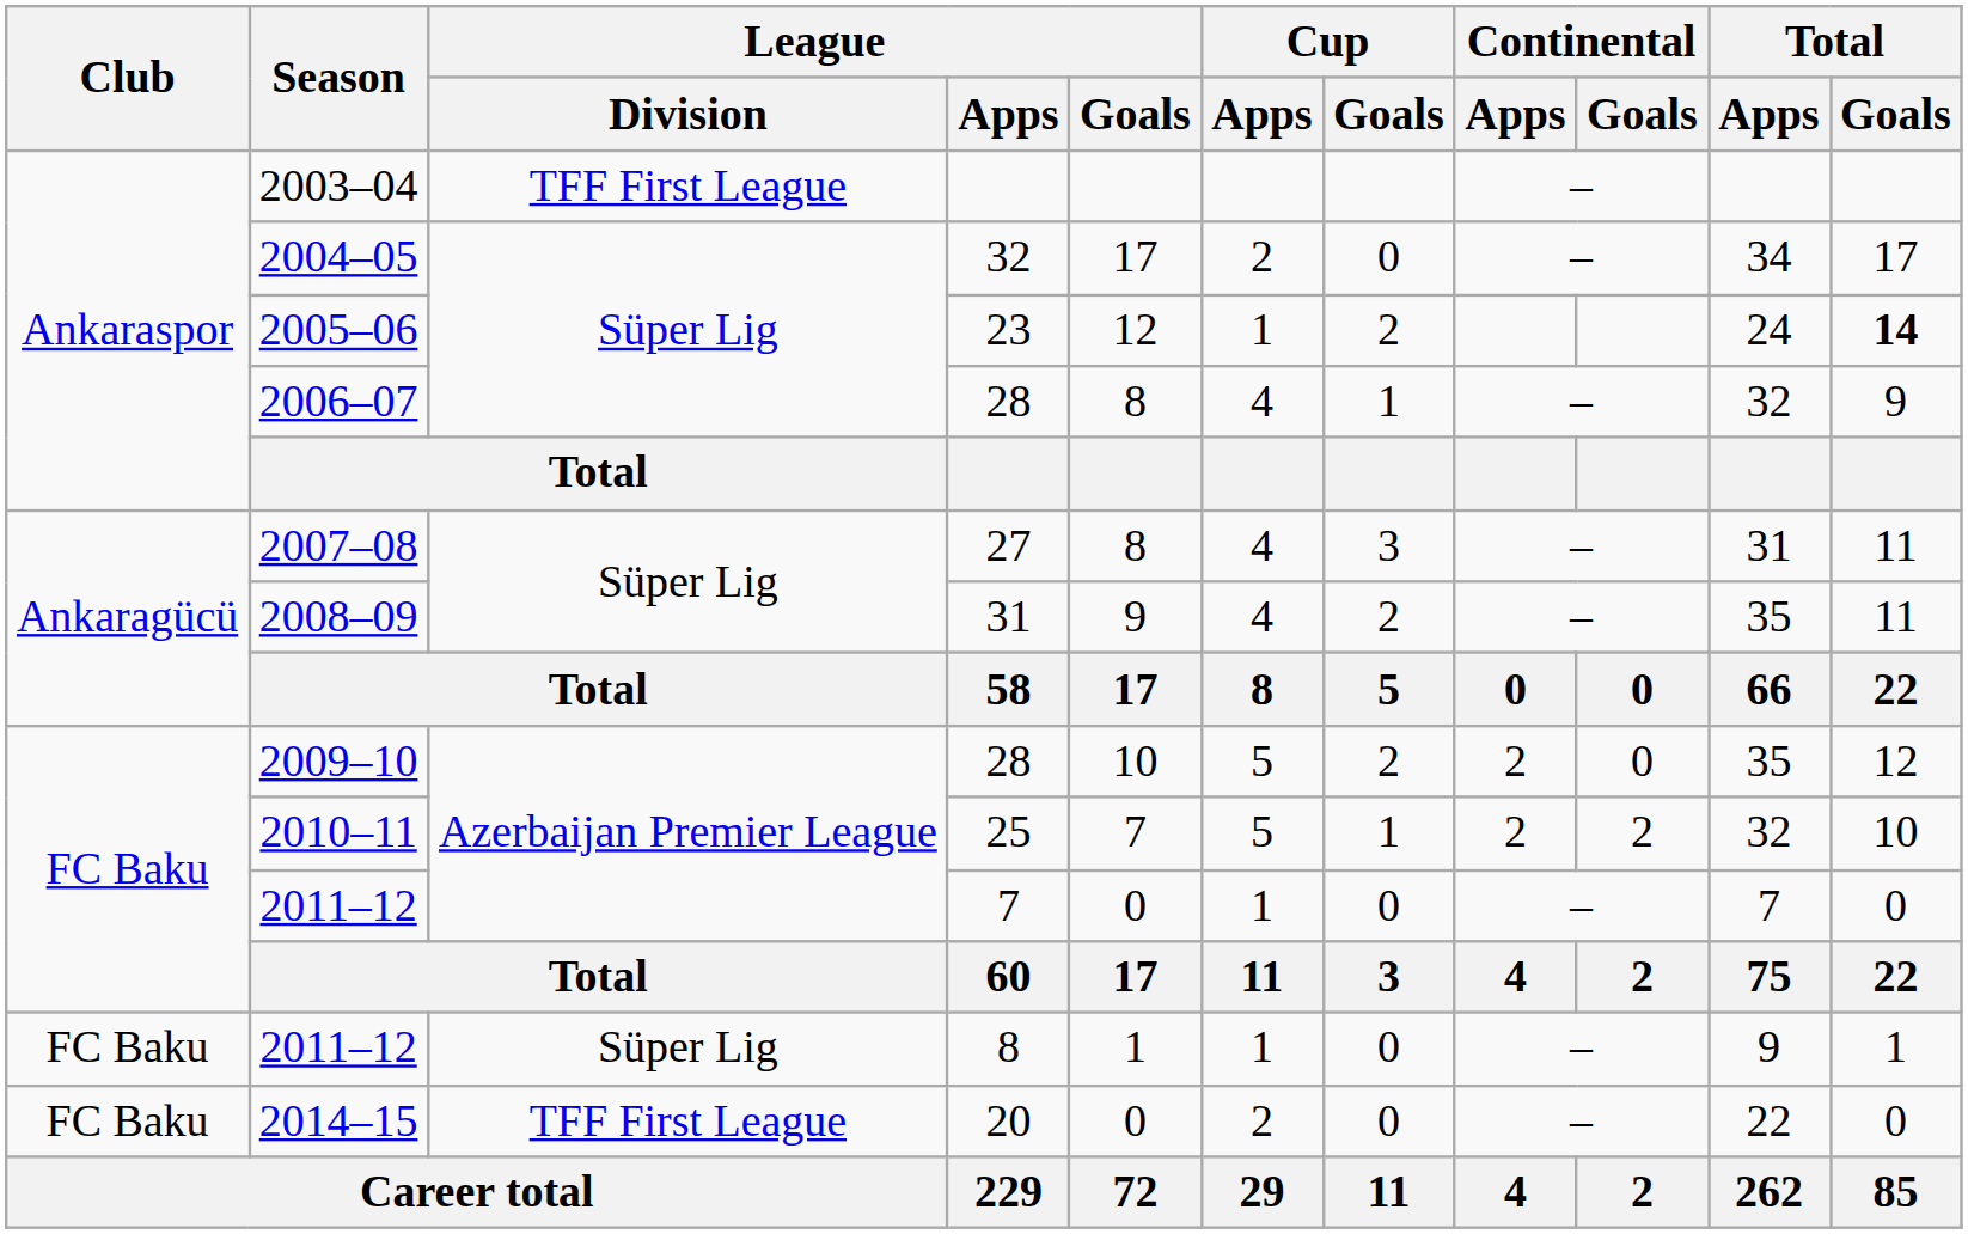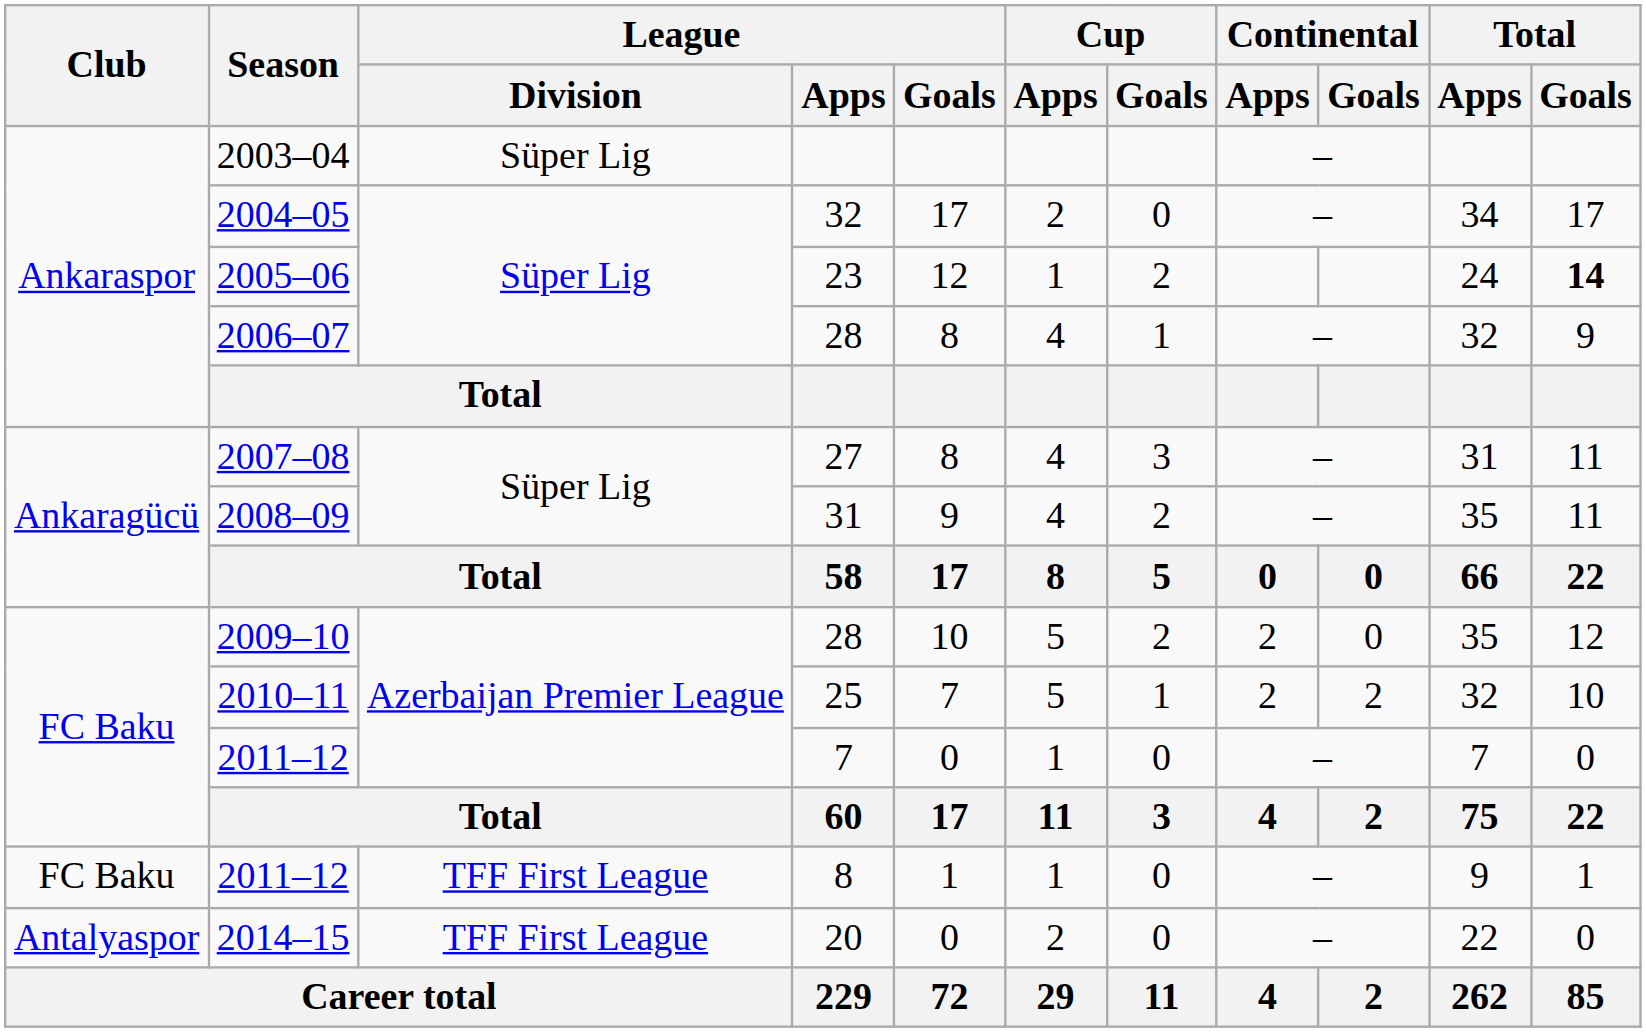2003–04 | League / Division: TFF First League -> Süper Lig
2011–12 / 8 | League / Division: Süper Lig -> TFF First League
2014–15 | Club: FC Baku -> Antalyaspor
